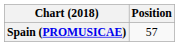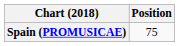Spain (PROMUSICAE) | Position: 57 -> 75
